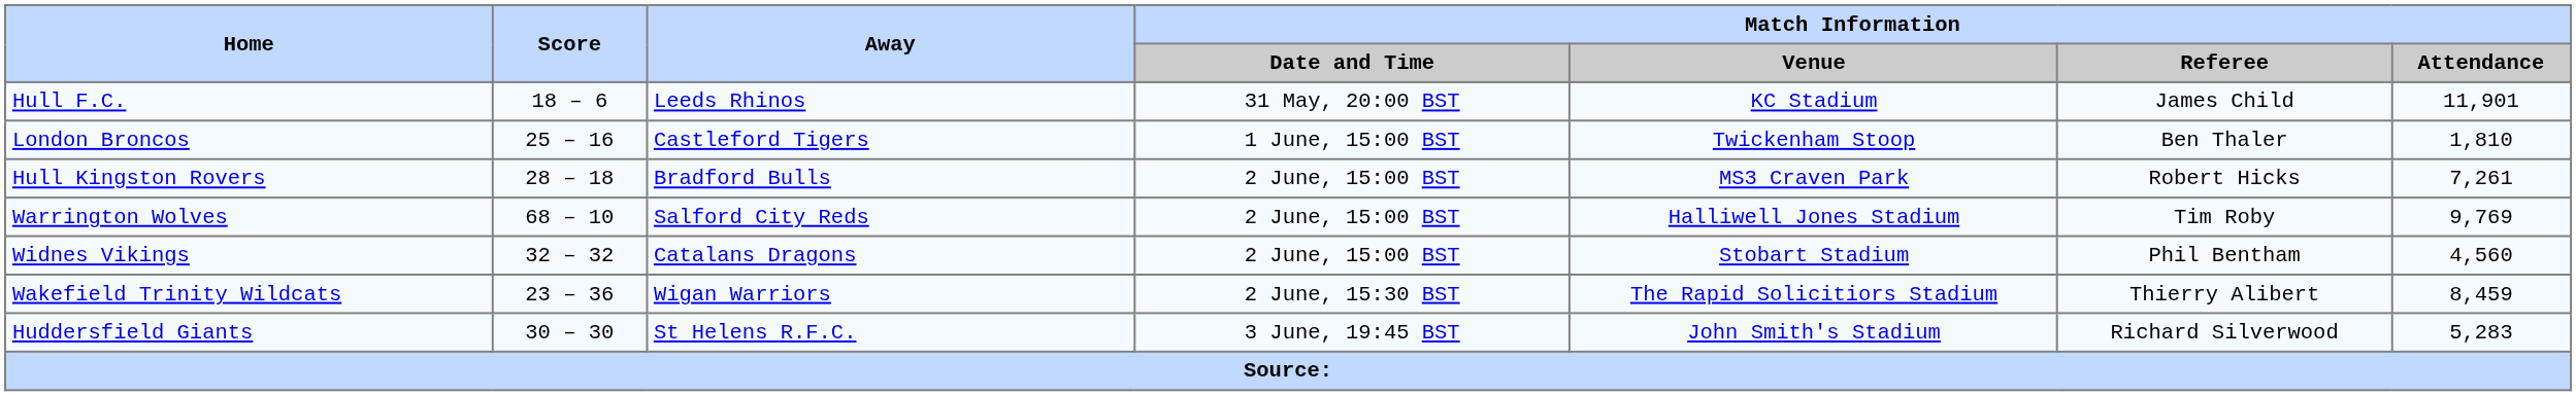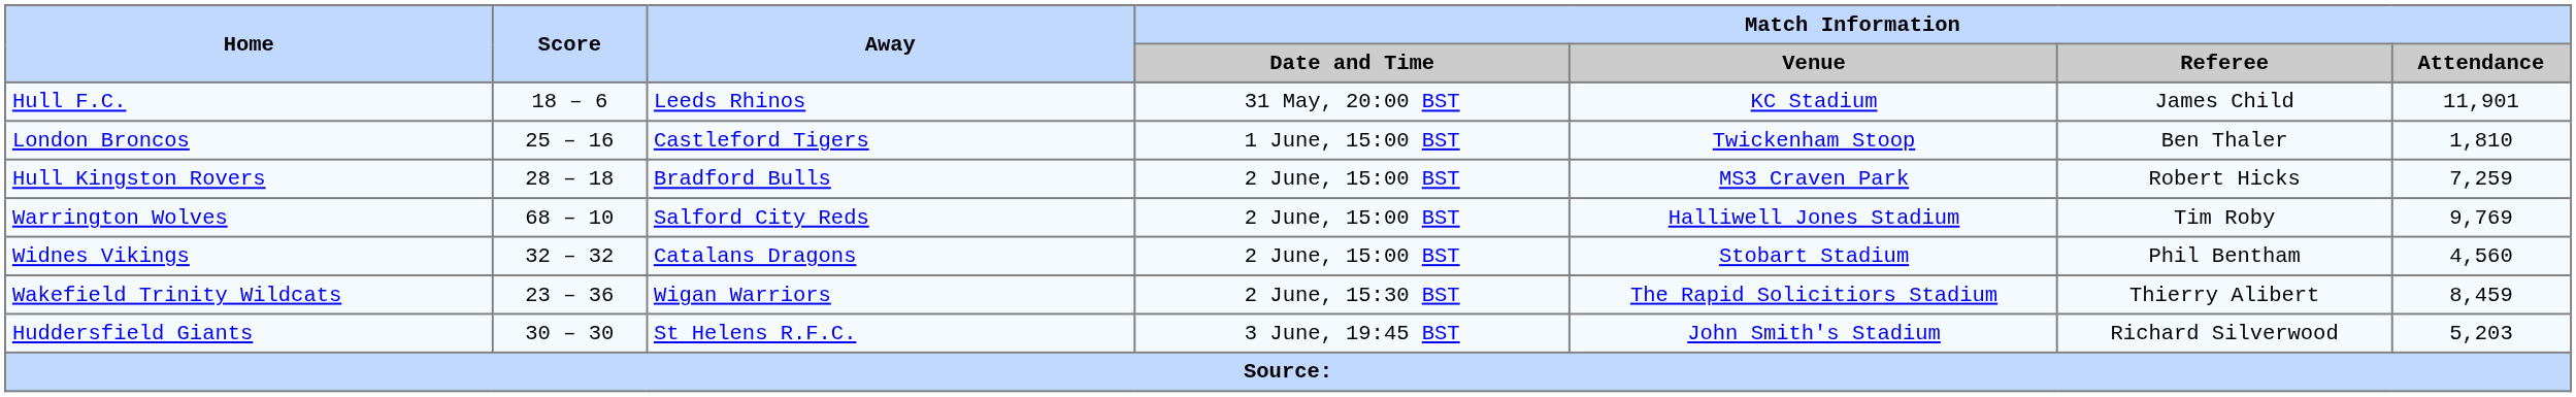Hull Kingston Rovers | Match Information / Attendance: 7,261 -> 7,259
Huddersfield Giants | Match Information / Attendance: 5,283 -> 5,203
